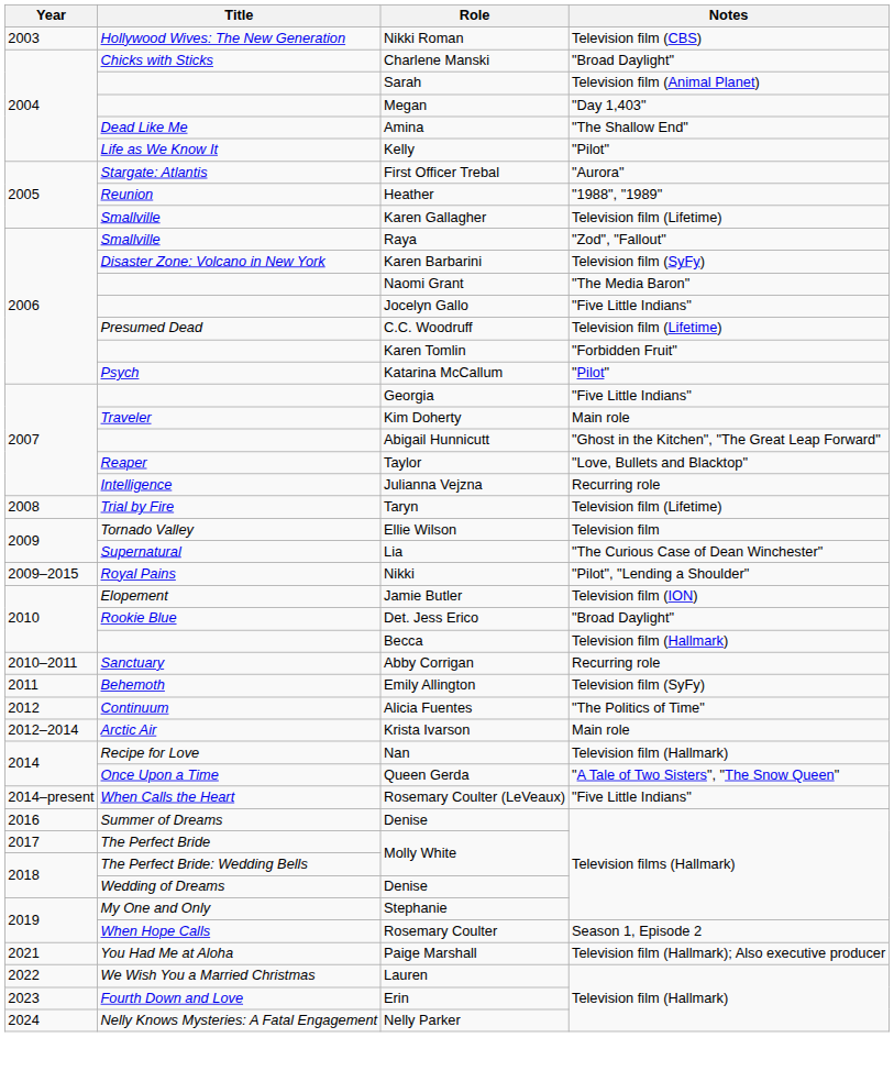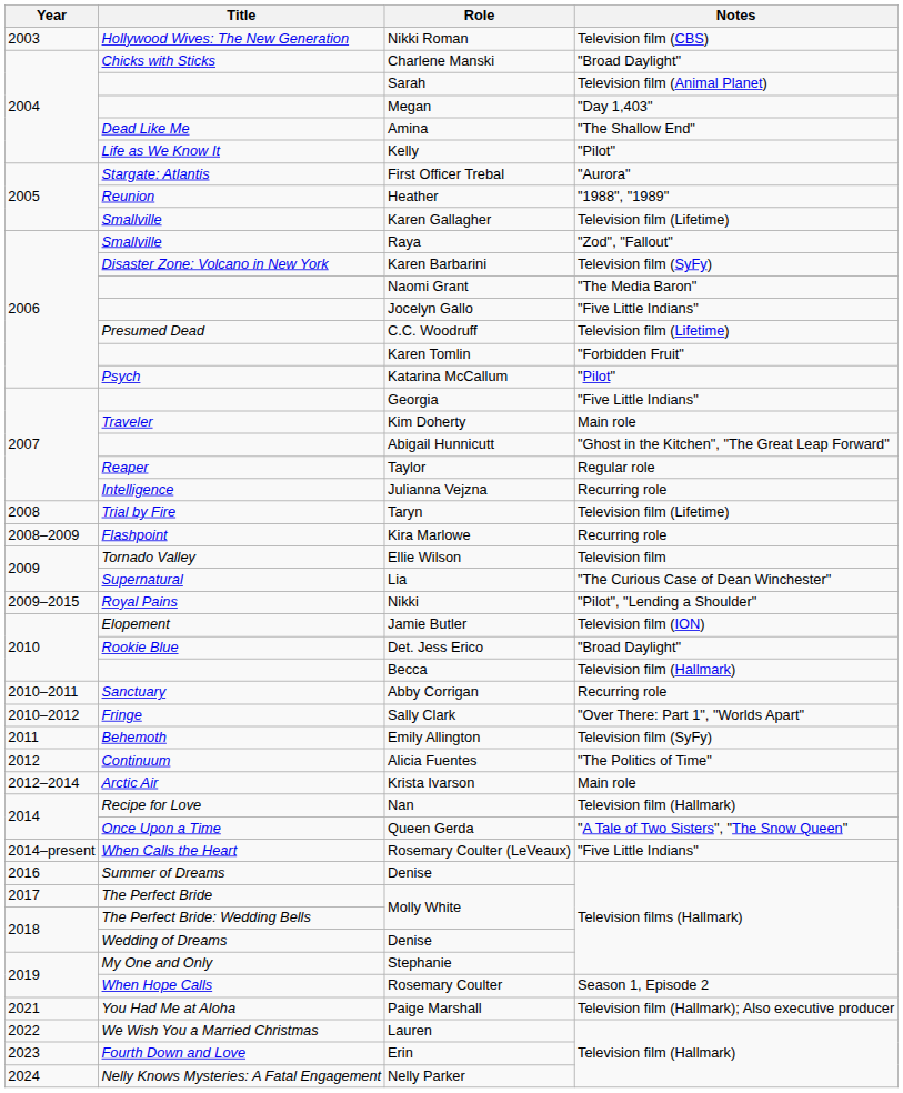Taylor | Notes: "Love, Bullets and Blacktop" -> Regular role
+ row: 2008–2009 | Flashpoint | Kira Marlowe | Recurring role
+ row: 2010–2012 | Fringe | Sally Clark | "Over There: Part 1", "Worlds Apart"
